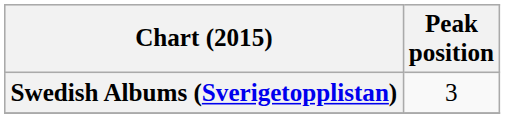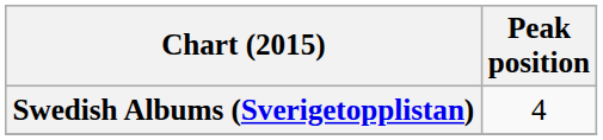Swedish Albums (Sverigetopplistan) | Peak position: 3 -> 4
